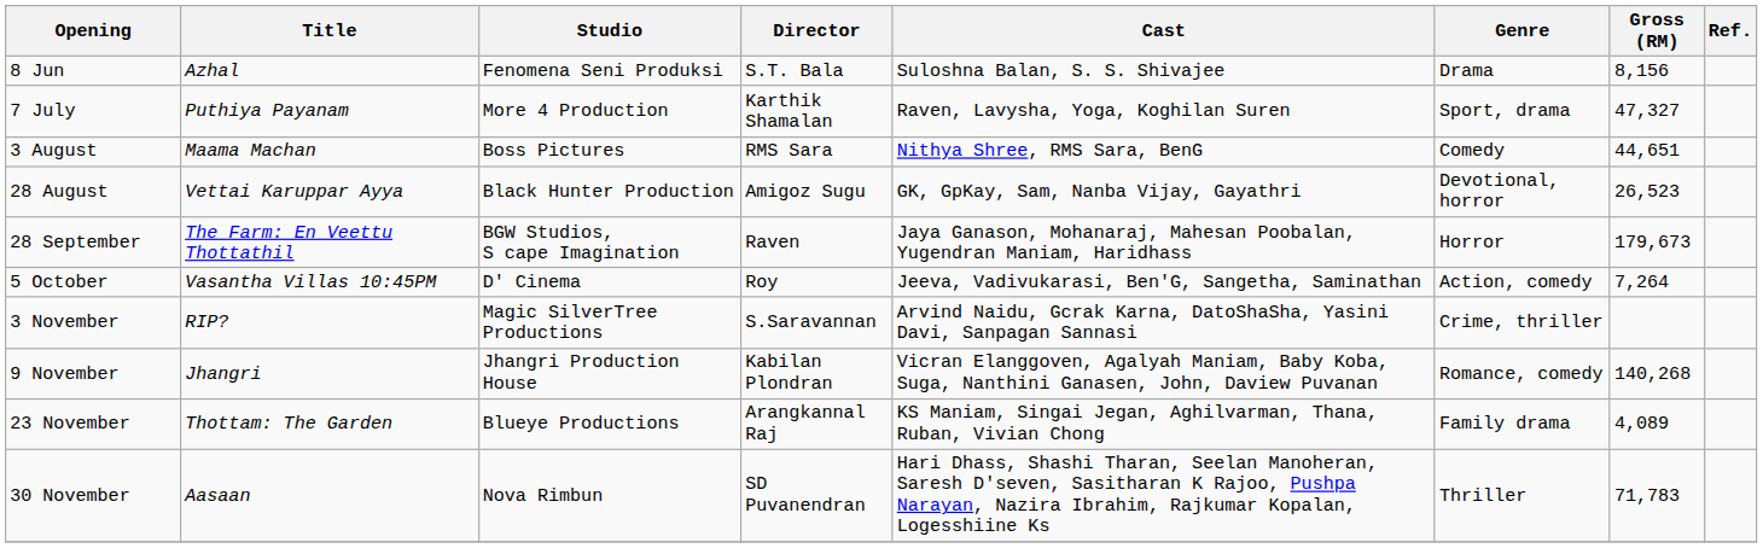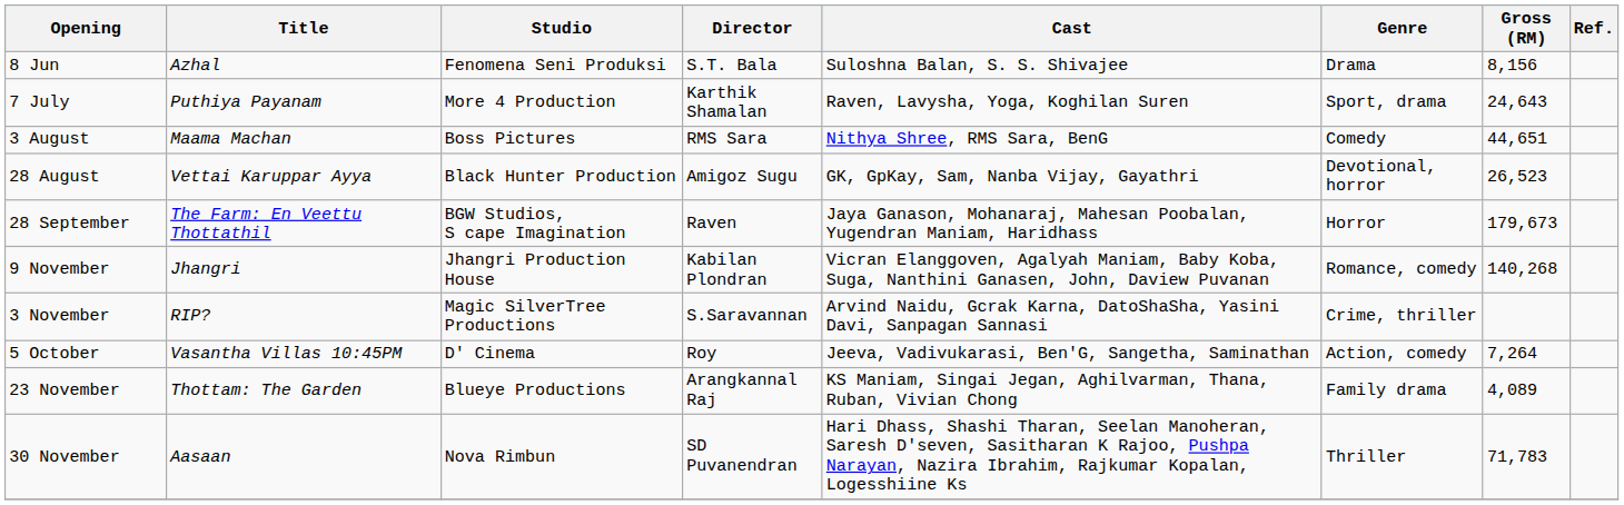7 July | Gross (RM): 47,327 -> 24,643
rows swapped: 5 October <-> 9 November
